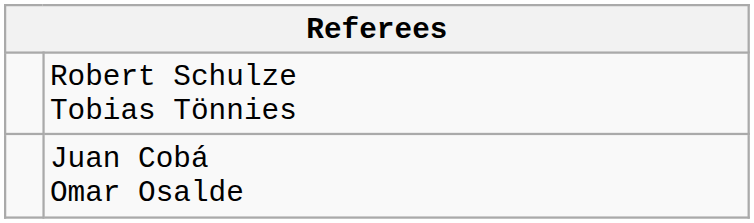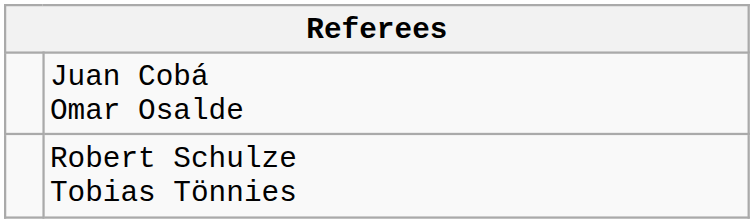rows swapped: Juan Cobá Omar Osalde <-> Robert Schulze Tobias Tönnies
